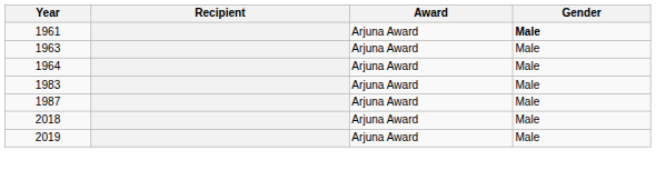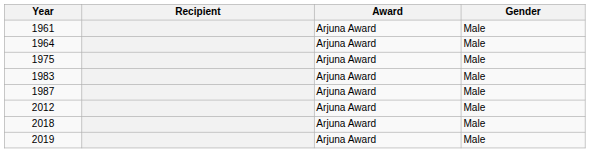1961 | Gender: bold -> normal
- row: 1963 | Arjuna Award | Male
+ row: 1975 | Arjuna Award | Male
+ row: 2012 | Arjuna Award | Male
